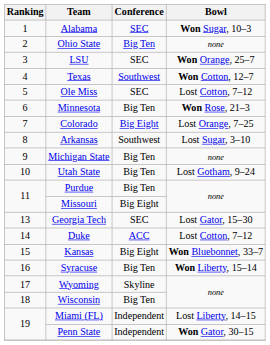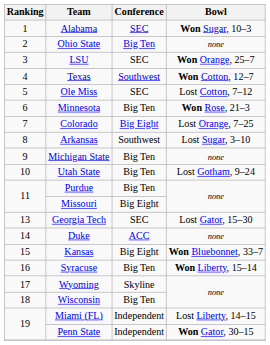Duke | Bowl: Lost Cotton, 7–12 -> none
